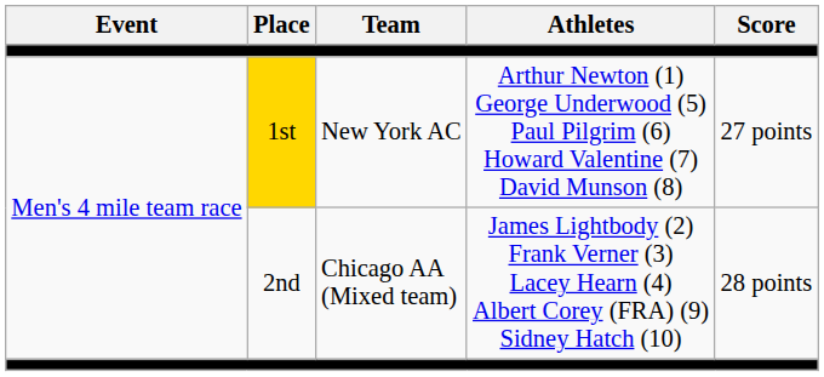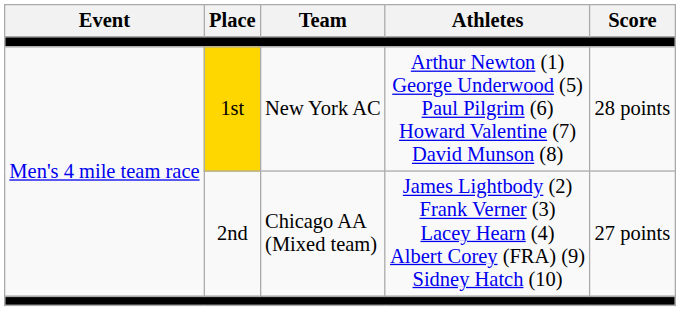1st | Score: 27 points -> 28 points
2nd | Score: 28 points -> 27 points
